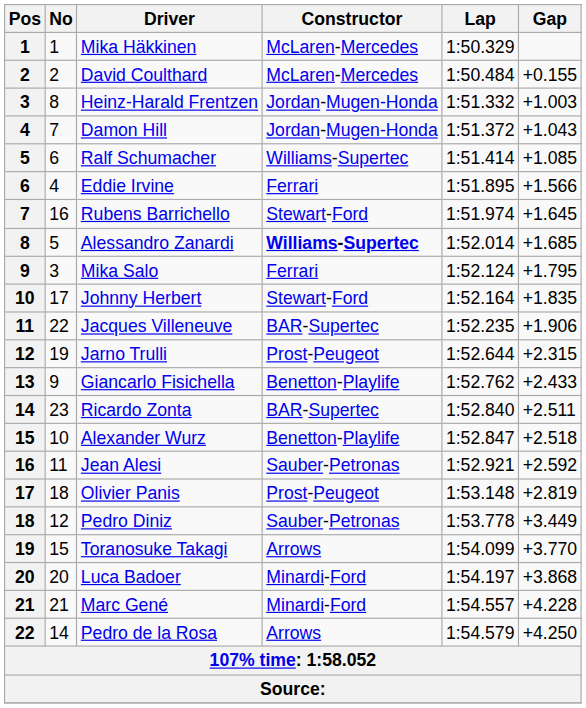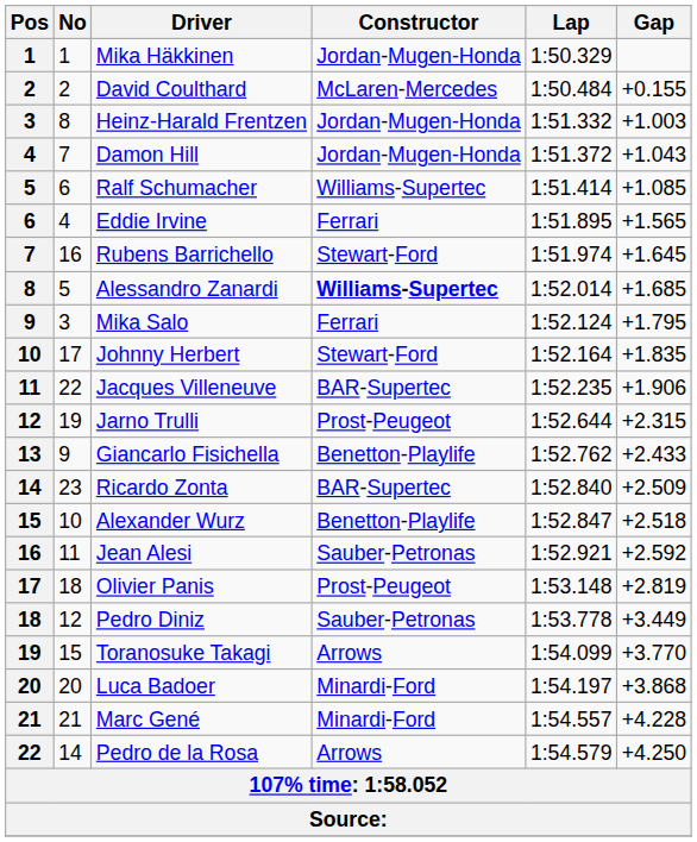Mika Häkkinen | Constructor: McLaren-Mercedes -> Jordan-Mugen-Honda
Eddie Irvine | Gap: +1.566 -> +1.565
Ricardo Zonta | Gap: +2.511 -> +2.509
